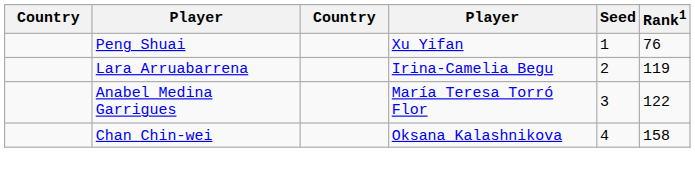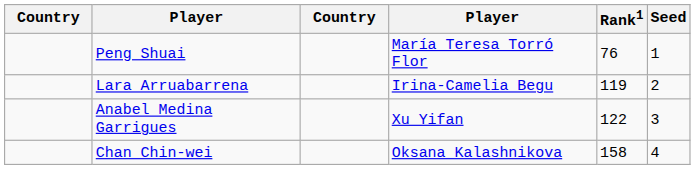columns swapped: Rank1 <-> Seed
Peng Shuai | column 4: Xu Yifan -> María Teresa Torró Flor
Anabel Medina Garrigues | column 4: María Teresa Torró Flor -> Xu Yifan
